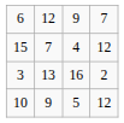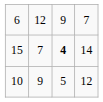15 | column 3: normal -> bold
15 | column 4: 12 -> 14
- row: 3 | 13 | 16 | 2
